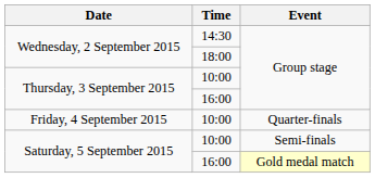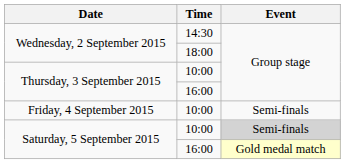Friday, 4 September 2015 | Event: Quarter-finals -> Semi-finals
Saturday, 5 September 2015 / 10:00 | Event: no background -> lightgrey background
